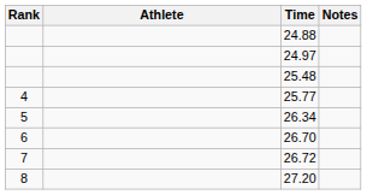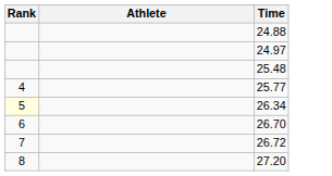- column: Notes
26.34 | Rank: no background -> lightyellow background
